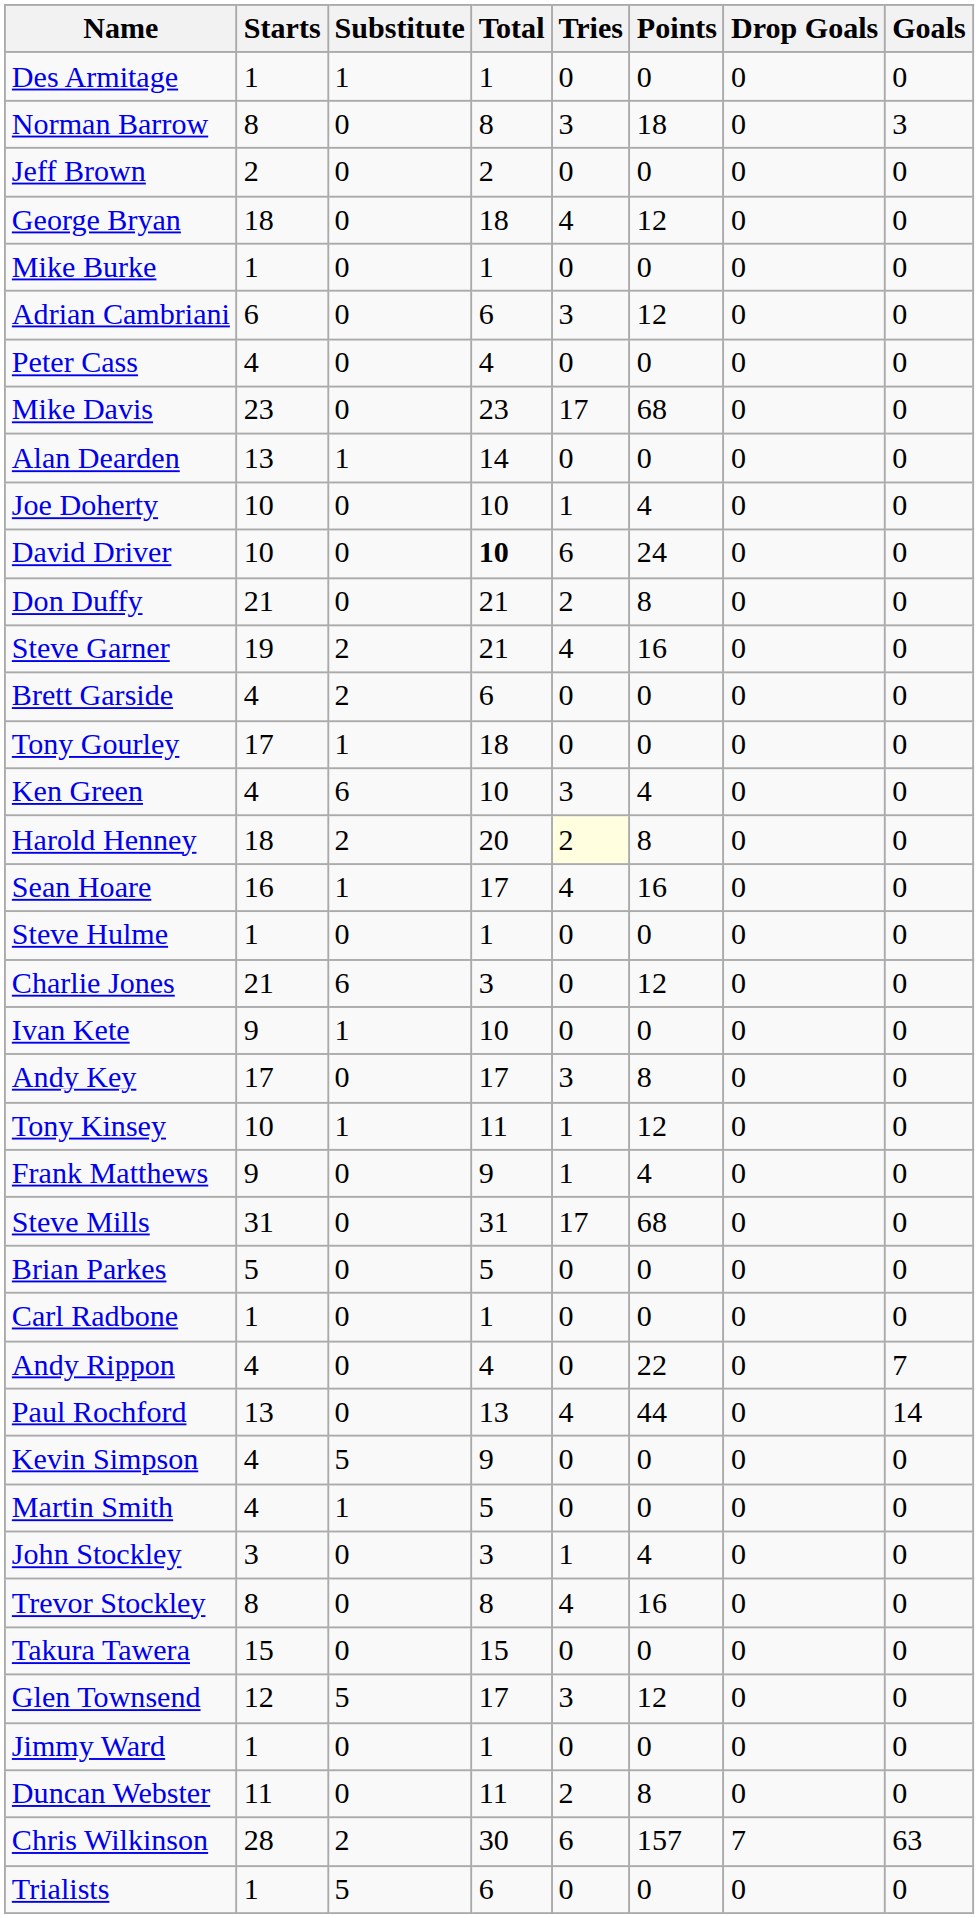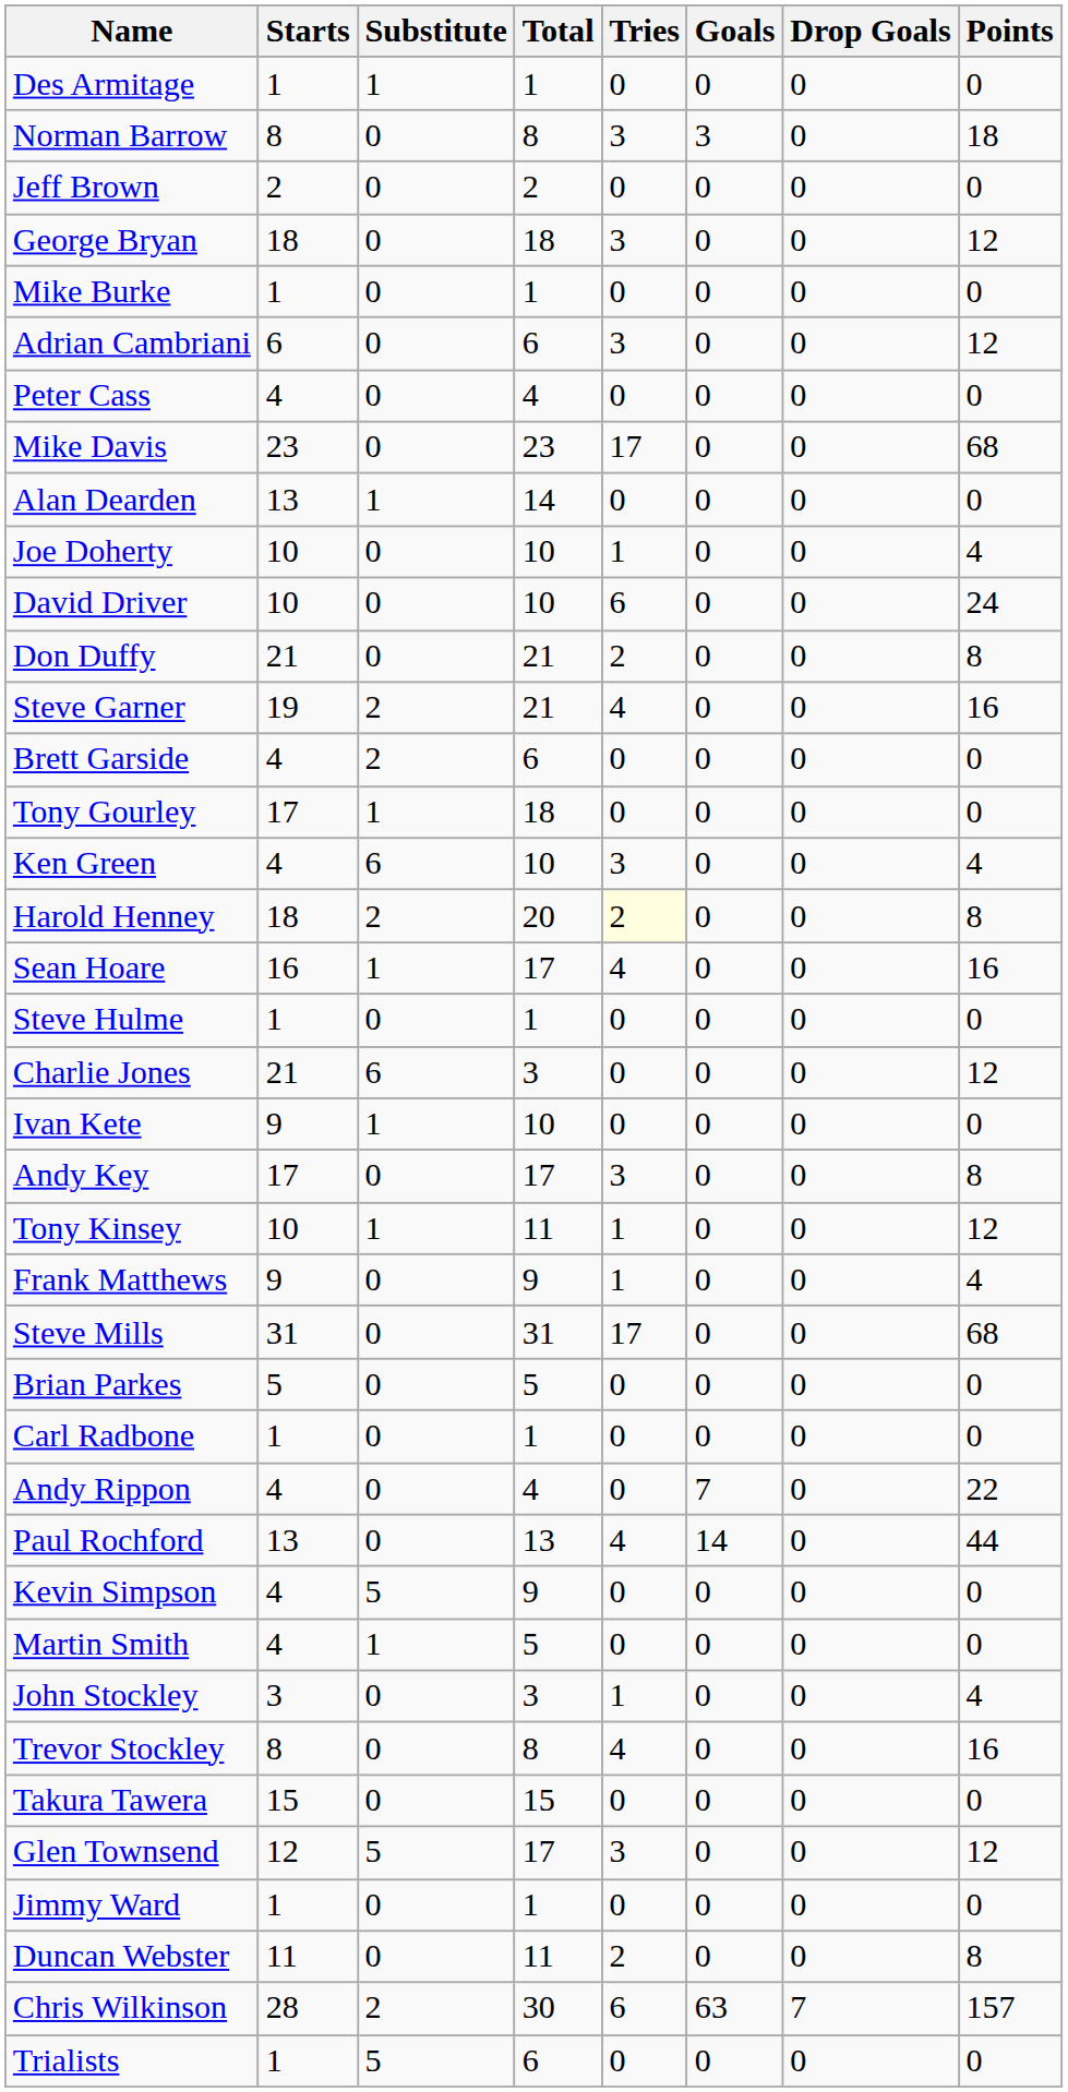columns swapped: Goals <-> Points
George Bryan | Tries: 4 -> 3
David Driver | Total: bold -> normal
